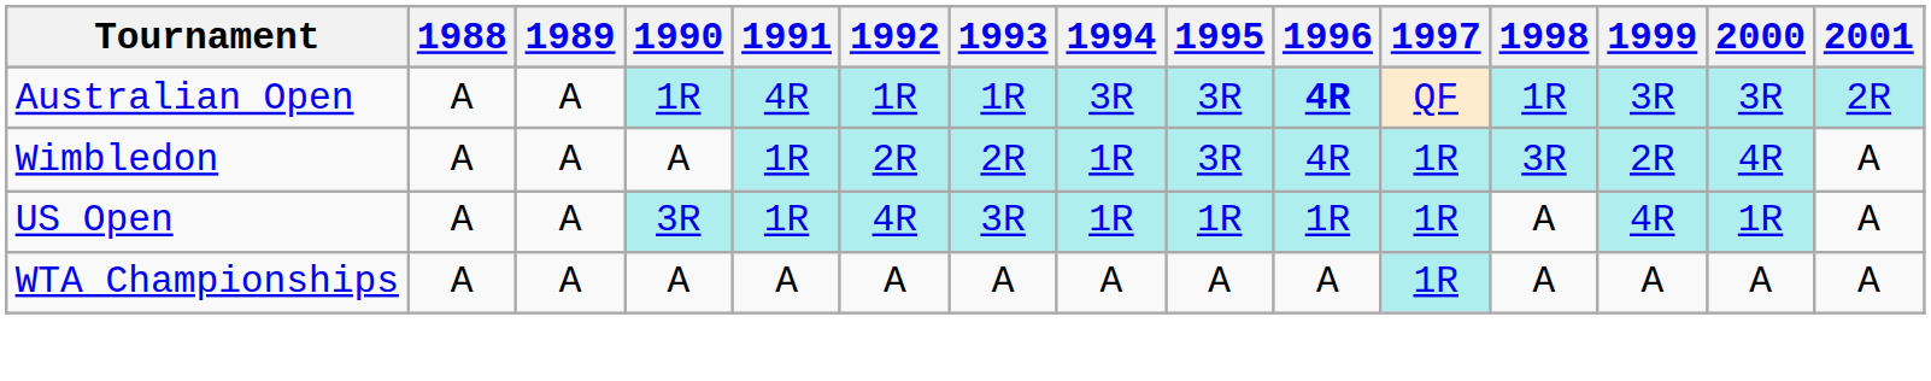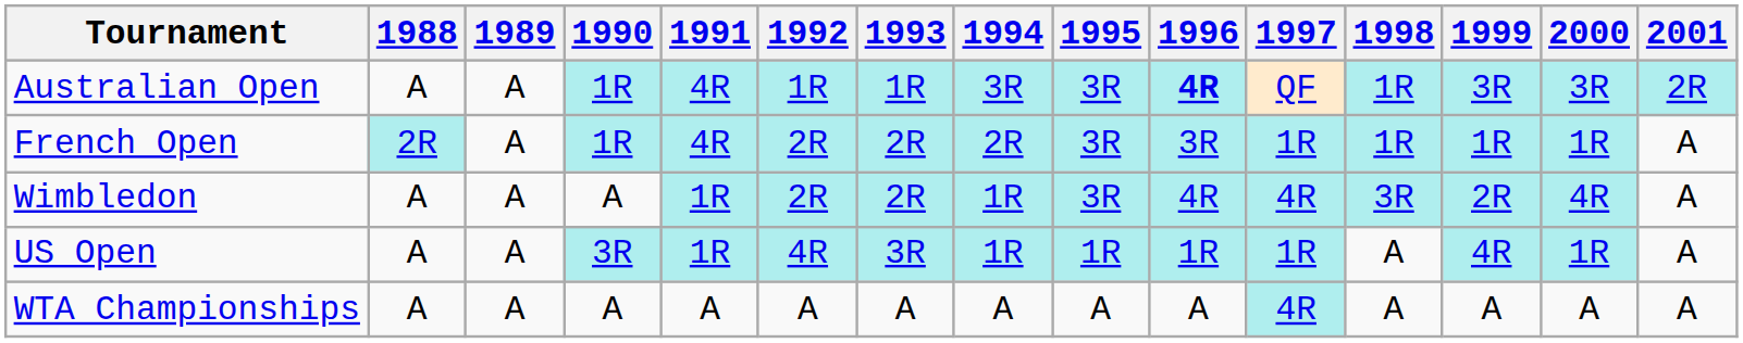+ row: French Open | 2R | A | 1R | 4R | 2R | 2R | 2R | 3R | 3R | 1R | 1R | 1R | 1R | A
Wimbledon | 1997: 1R -> 4R
WTA Championships | 1997: 1R -> 4R
